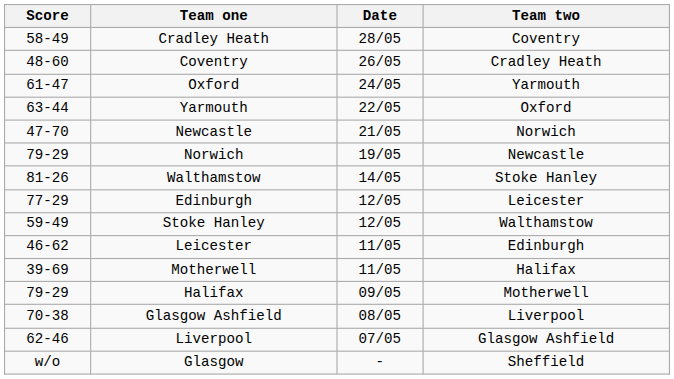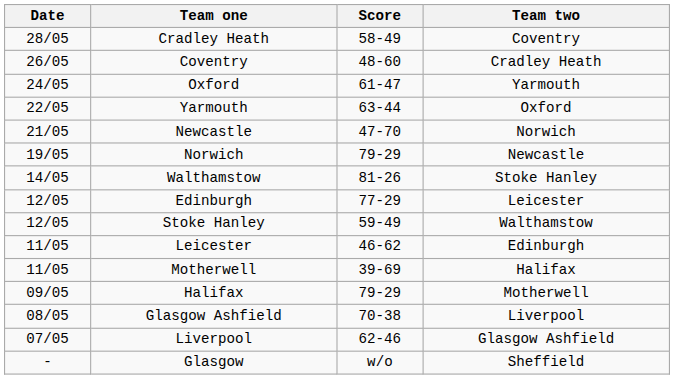columns swapped: Date <-> Score
